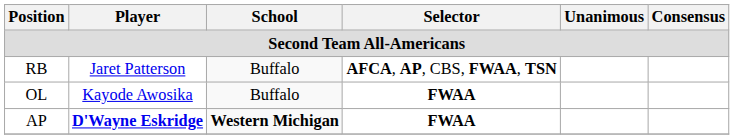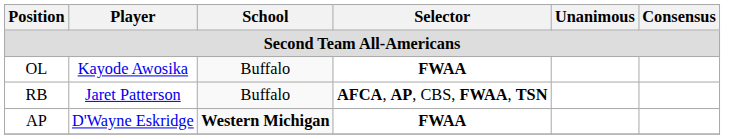rows swapped: RB <-> OL
AP | Player: bold -> normal
